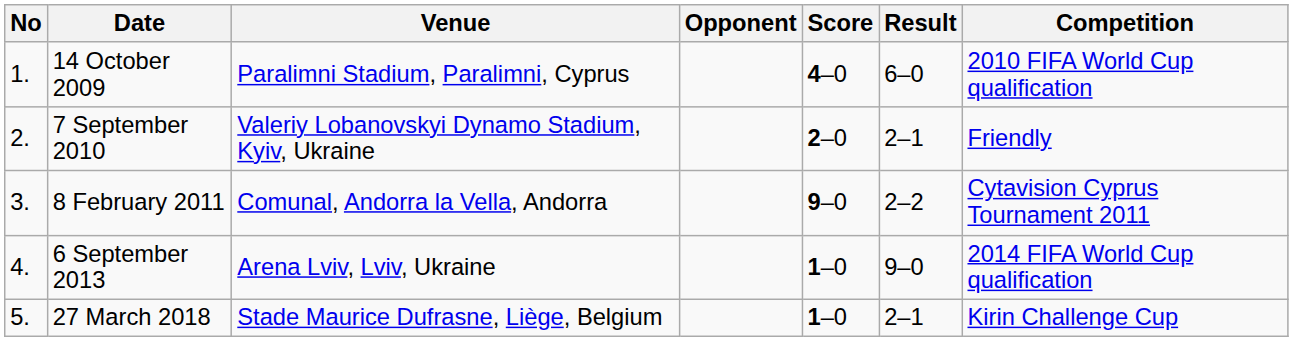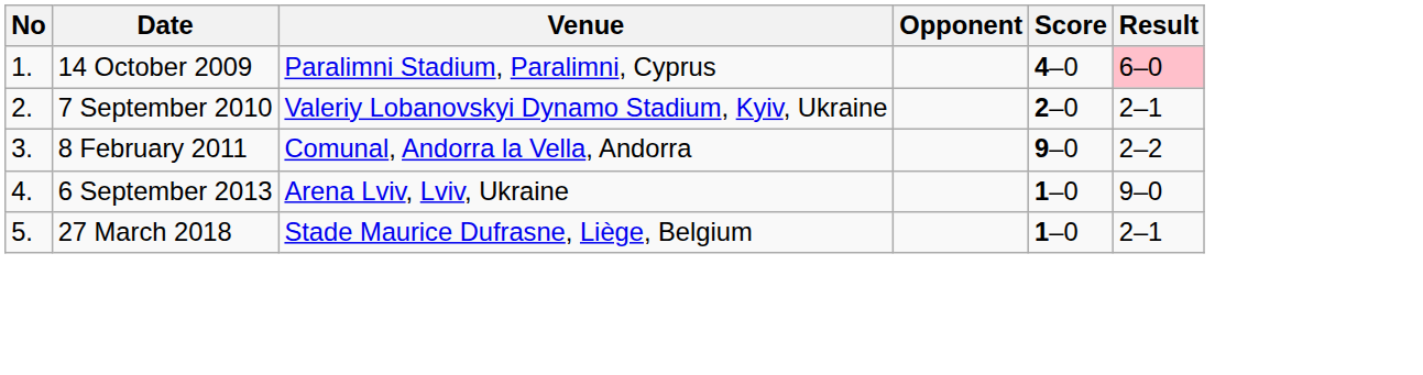- column: Competition | 2010 FIFA World Cup qualification | Friendly | Cytavision Cyprus Tournament 2011 | 2014 FIFA World Cup qualification | Kirin Challenge Cup
14 October 2009 | Result: no background -> pink background
